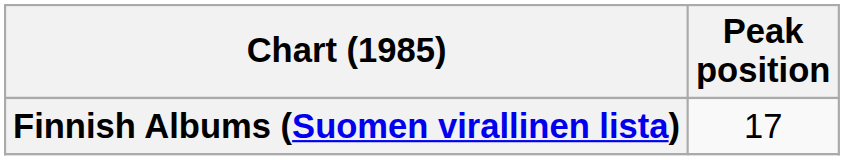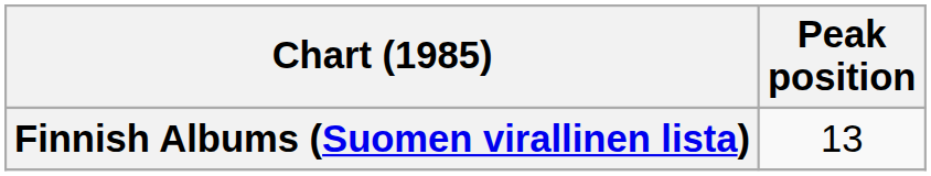Finnish Albums (Suomen virallinen lista) | Peak position: 17 -> 13
